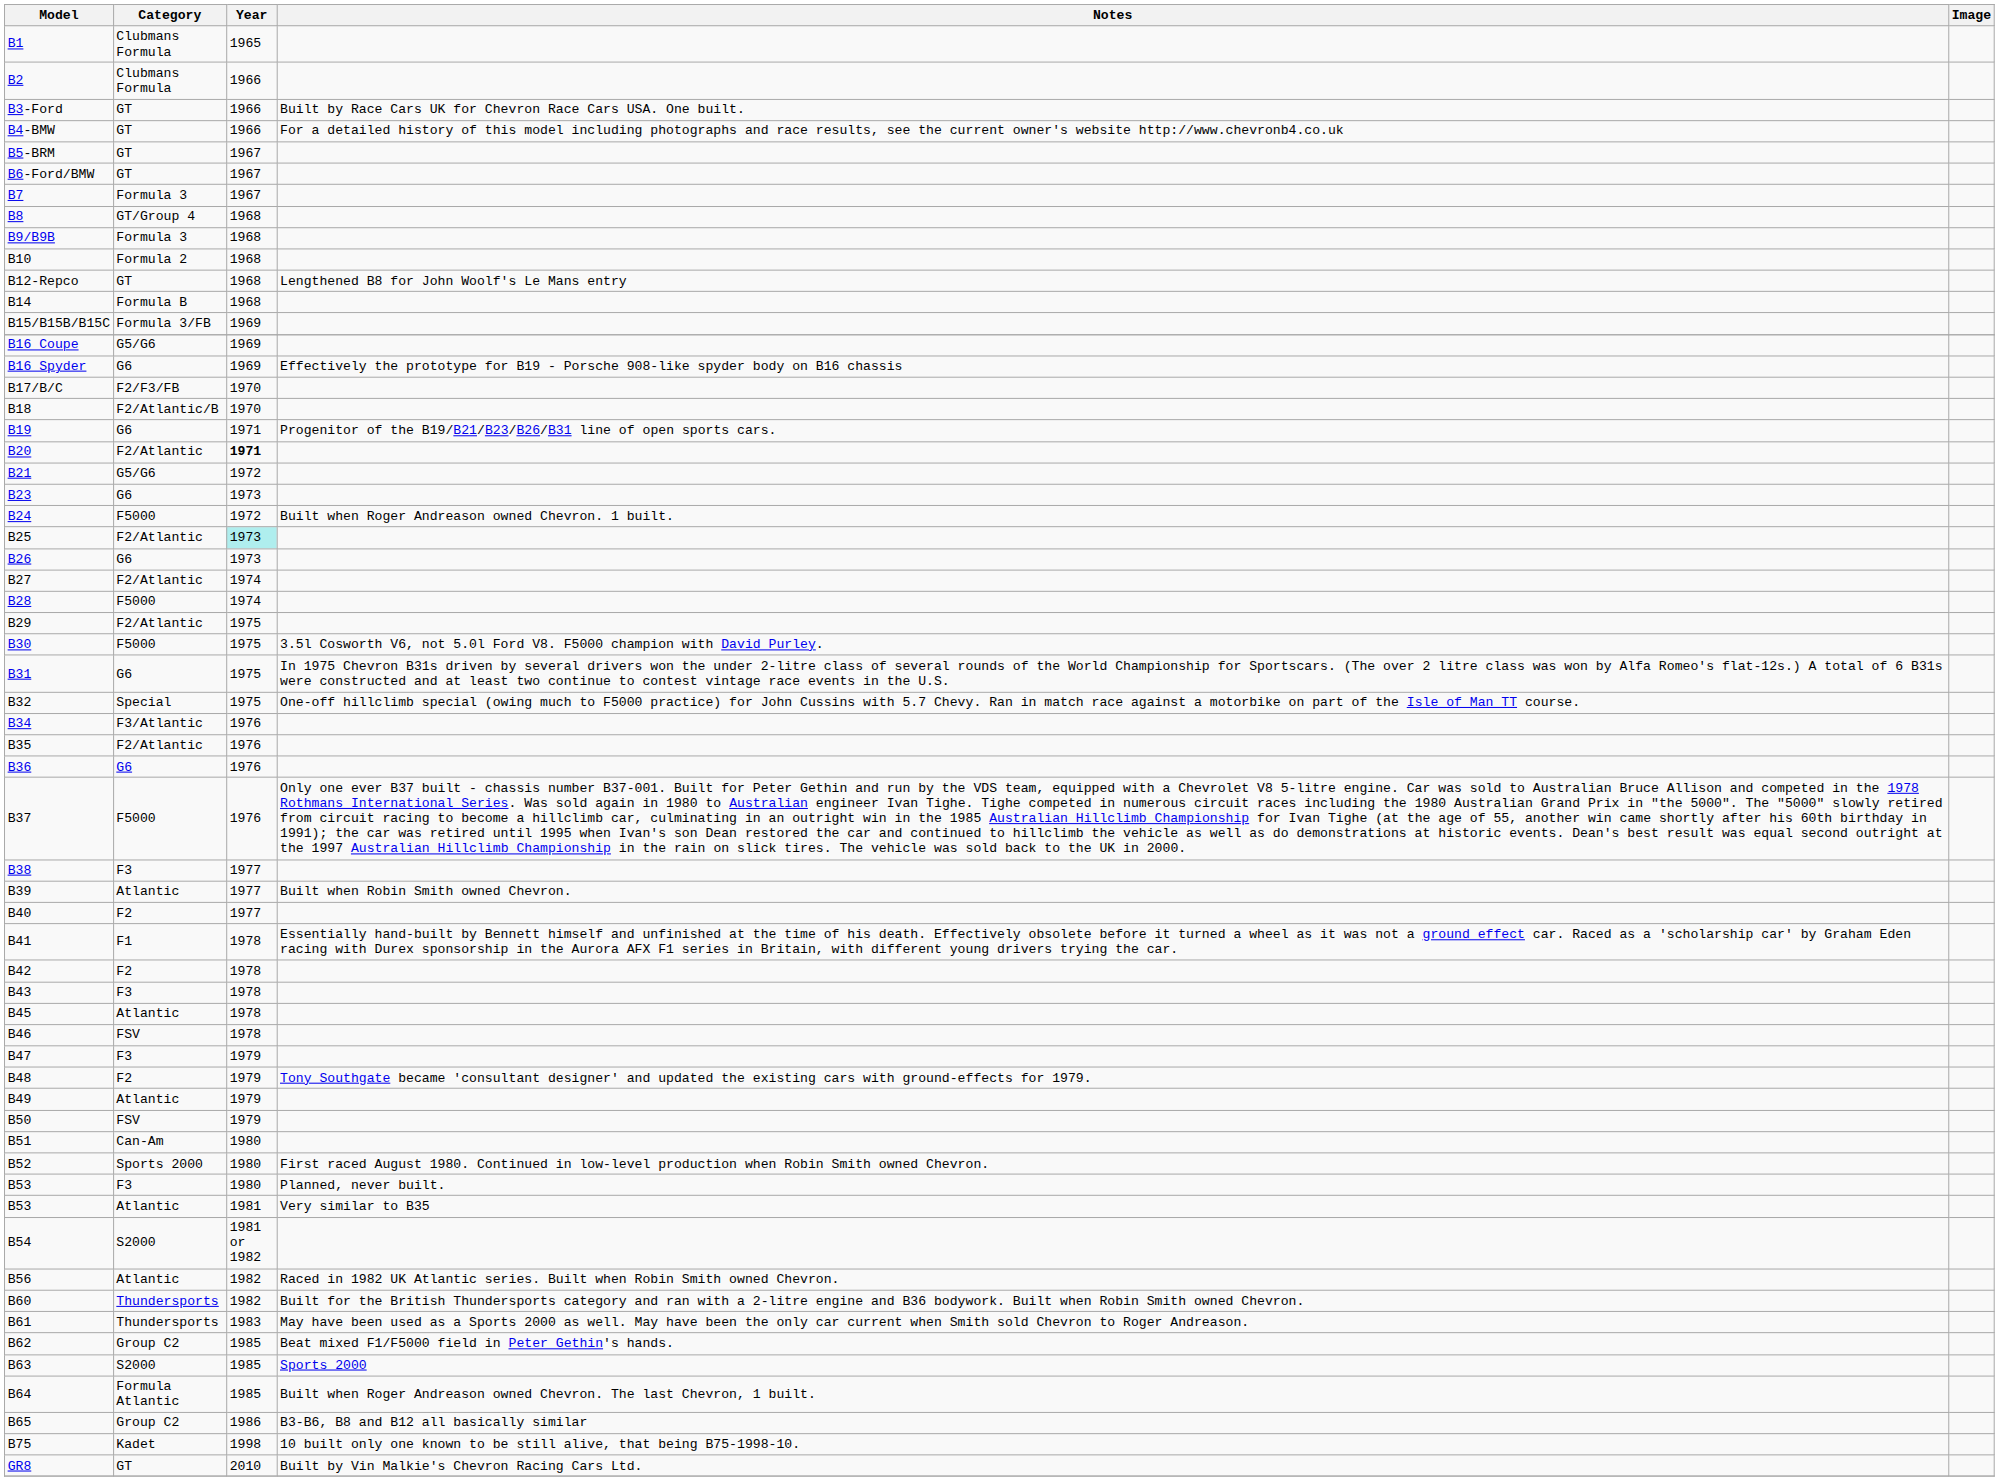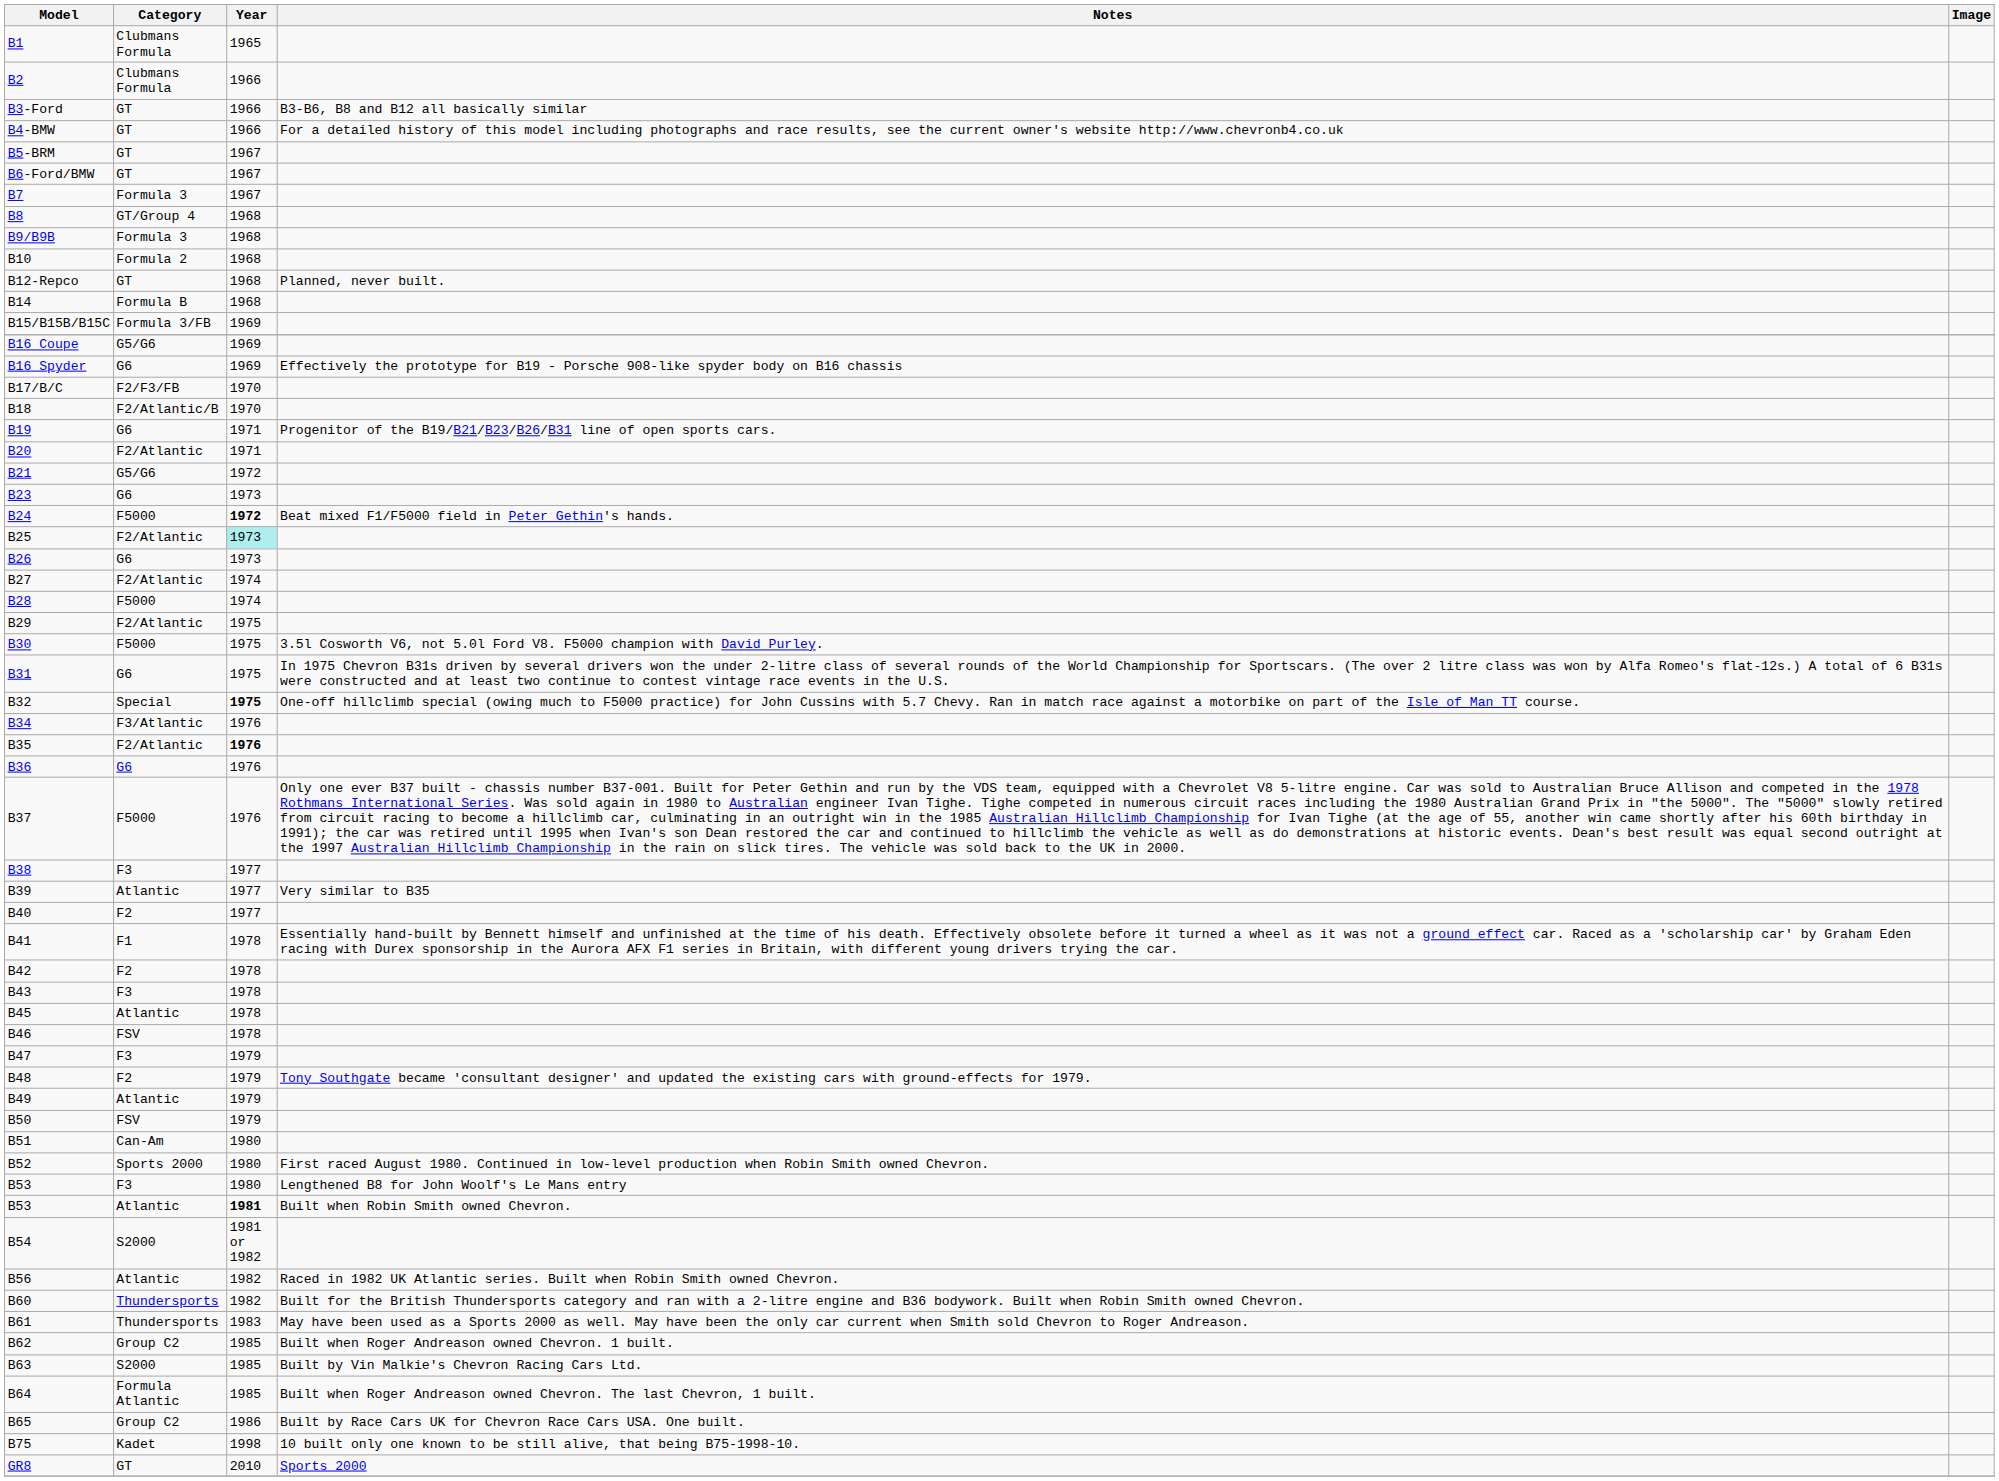B3-Ford | Notes: Built by Race Cars UK for Chevron Race Cars USA. One built. -> B3-B6, B8 and B12 all basically similar
B12-Repco | Notes: Lengthened B8 for John Woolf's Le Mans entry -> Planned, never built.
B20 | Year: bold -> normal
B24 | Year: normal -> bold
B24 | Notes: Built when Roger Andreason owned Chevron. 1 built. -> Beat mixed F1/F5000 field in Peter Gethin's hands.
B32 | Year: normal -> bold
B35 | Year: normal -> bold
B39 | Notes: Built when Robin Smith owned Chevron. -> Very similar to B35
B53 / F3 | Notes: Planned, never built. -> Lengthened B8 for John Woolf's Le Mans entry
B53 / Atlantic | Year: normal -> bold
B53 / Atlantic | Notes: Very similar to B35 -> Built when Robin Smith owned Chevron.
B62 | Notes: Beat mixed F1/F5000 field in Peter Gethin's hands. -> Built when Roger Andreason owned Chevron. 1 built.
B63 | Notes: Sports 2000 -> Built by Vin Malkie's Chevron Racing Cars Ltd.
B65 | Notes: B3-B6, B8 and B12 all basically similar -> Built by Race Cars UK for Chevron Race Cars USA. One built.
GR8 | Notes: Built by Vin Malkie's Chevron Racing Cars Ltd. -> Sports 2000
